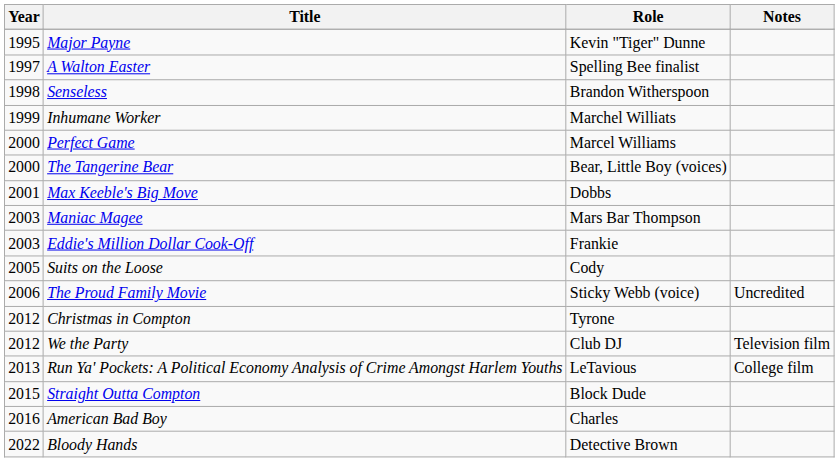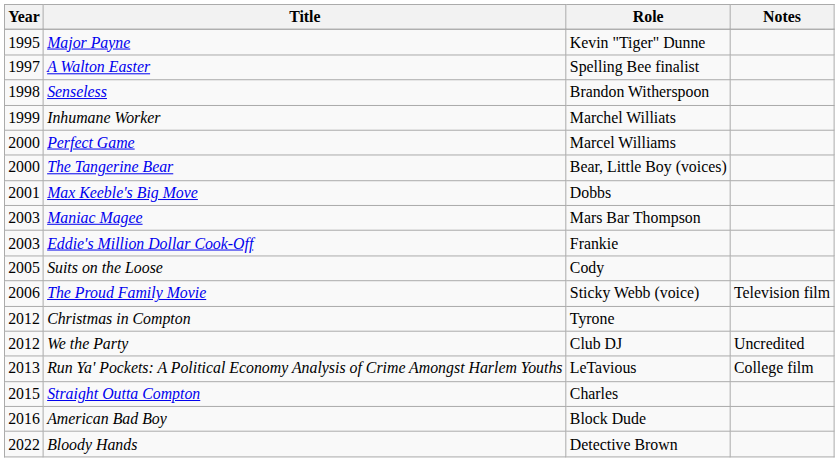The Proud Family Movie | Notes: Uncredited -> Television film
We the Party | Notes: Television film -> Uncredited
Straight Outta Compton | Role: Block Dude -> Charles
American Bad Boy | Role: Charles -> Block Dude
